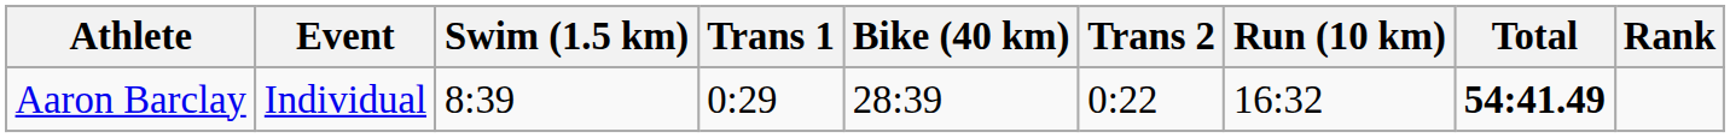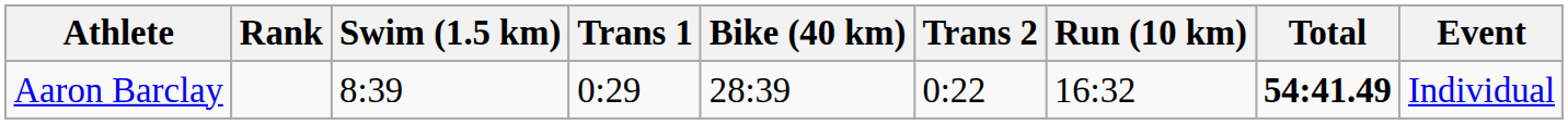columns swapped: Event <-> Rank
